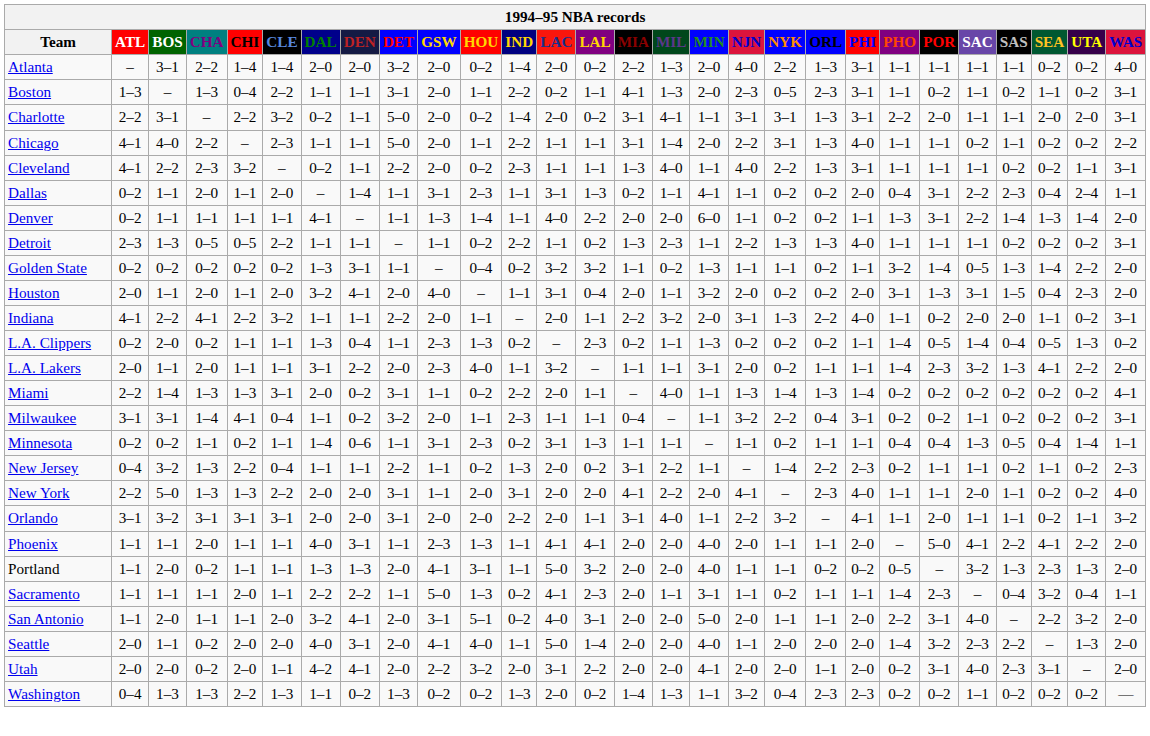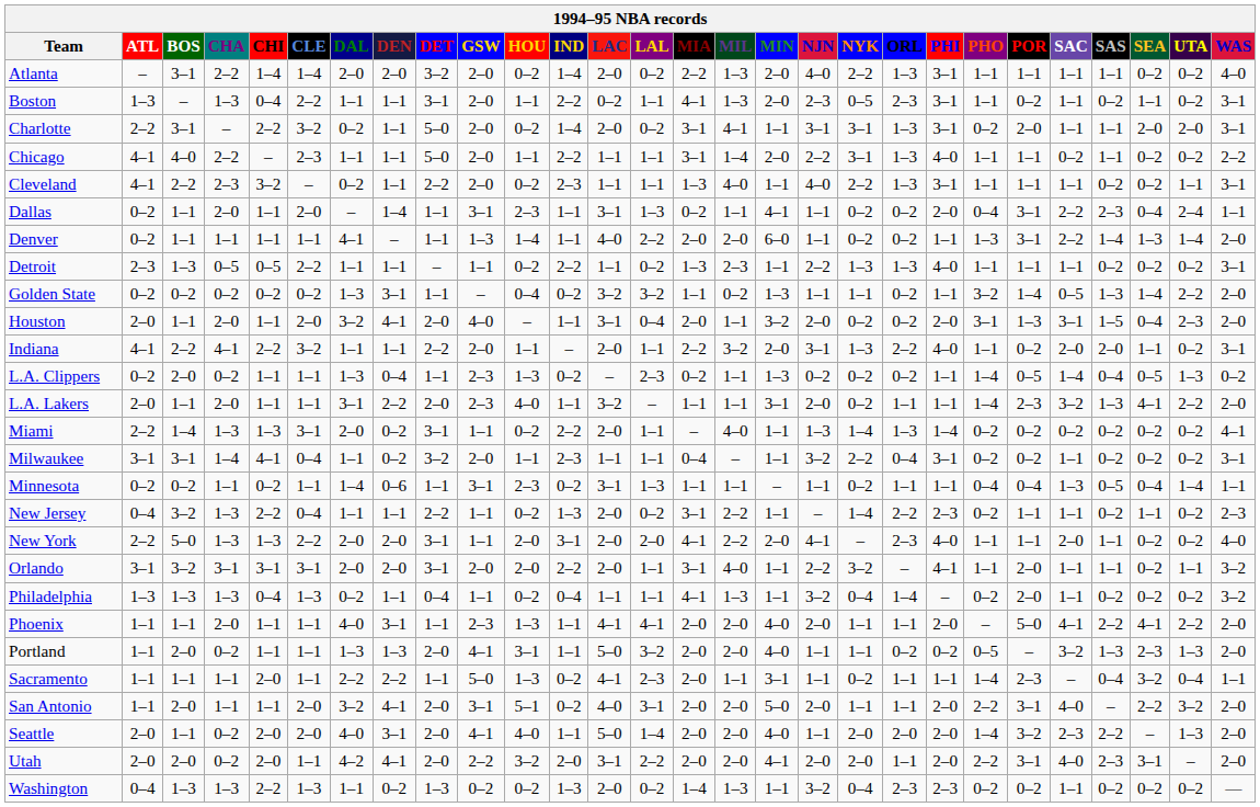Charlotte | PHO: 2–2 -> 0–2
+ row: Philadelphia | 1–3 | 1–3 | 1–3 | 0–4 | 1–3 | 0–2 | 1–1 | 0–4 | 1–1 | 0–2 | 0–4 | 1–1 | 1–1 | 4–1 | 1–3 | 1–1 | 3–2 | 0–4 | 1–4 | – | 0–2 | 2–0 | 1–1 | 0–2 | 0–2 | 0–2 | 3–2
Utah | PHO: 0–2 -> 2–2
